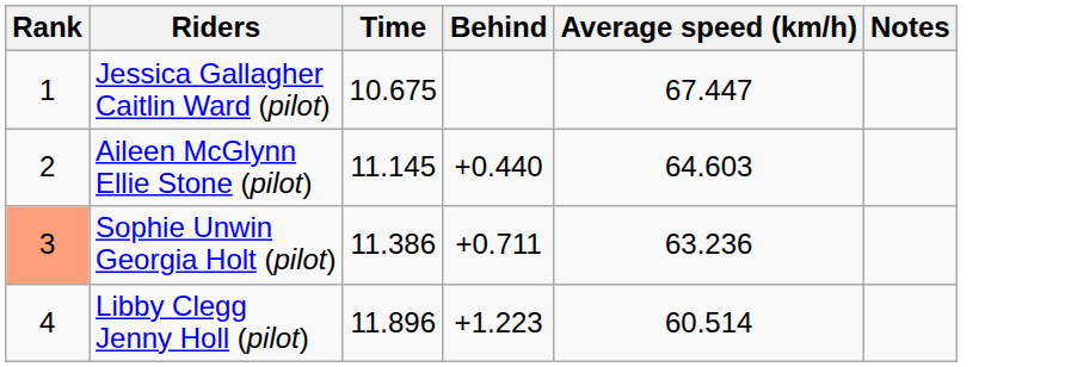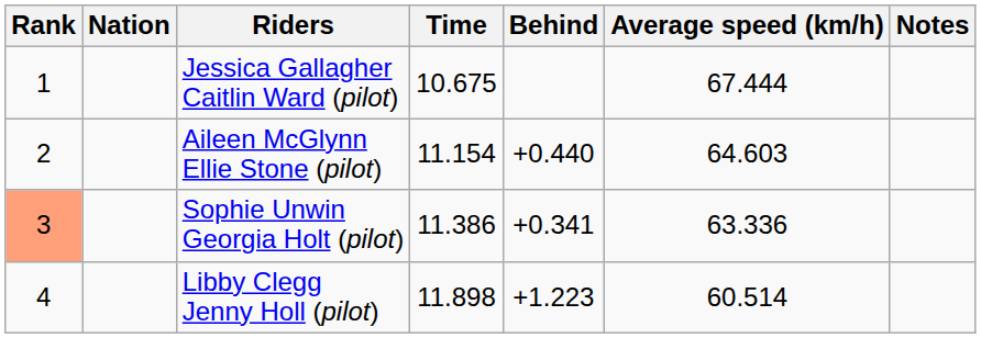+ column: Nation
Jessica Gallagher Caitlin Ward (pilot) | Average speed (km/h): 67.447 -> 67.444
Aileen McGlynn Ellie Stone (pilot) | Time: 11.145 -> 11.154
Sophie Unwin Georgia Holt (pilot) | Behind: +0.711 -> +0.341
Sophie Unwin Georgia Holt (pilot) | Average speed (km/h): 63.236 -> 63.336
Libby Clegg Jenny Holl (pilot) | Time: 11.896 -> 11.898
